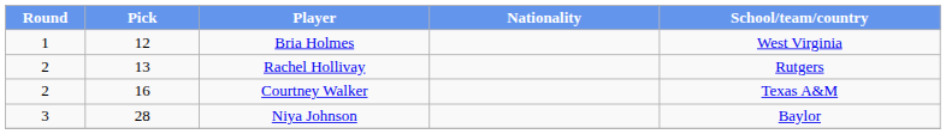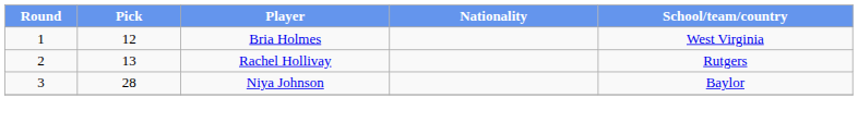- row: 2 | 16 | Courtney Walker | Texas A&M
